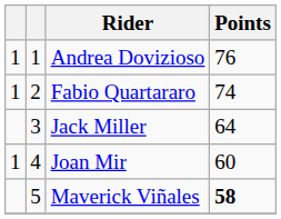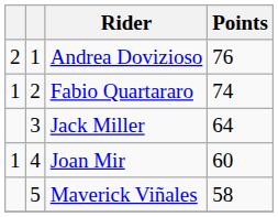Andrea Dovizioso | column 1: 1 -> 2
Maverick Viñales | Points: bold -> normal
